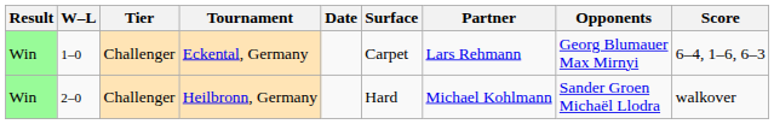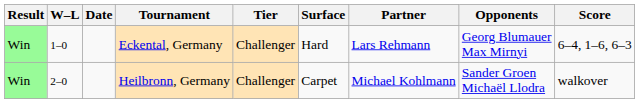columns swapped: Date <-> Tier
Eckental, Germany | Surface: Carpet -> Hard
Heilbronn, Germany | Surface: Hard -> Carpet
